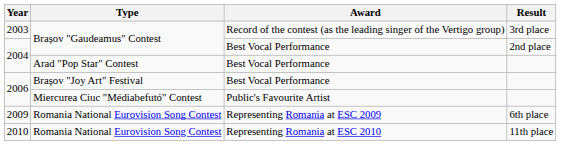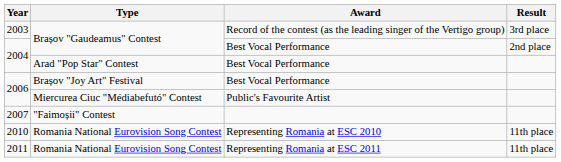+ row: 2007 | "Faimoșii" Contest
- row: 2009 | Romania National Eurovision Song Contest | Representing Romania at ESC 2009 | 6th place
+ row: 2011 | Romania National Eurovision Song Contest | Representing Romania at ESC 2011 | 11th place
